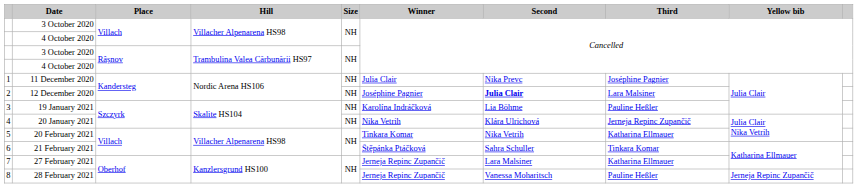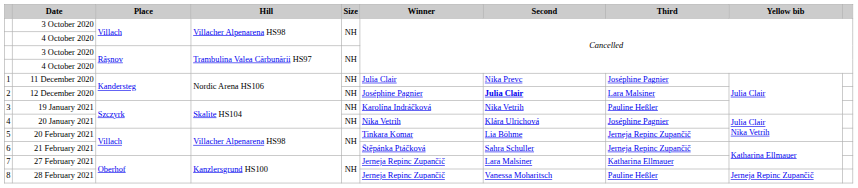19 January 2021 | Second: Lia Böhme -> Nika Vetrih
20 January 2021 | Third: Jerneja Repinc Zupančič -> Joséphine Pagnier
20 February 2021 | Second: Nika Vetrih -> Lia Böhme
20 February 2021 | Third: Katharina Ellmauer -> Jerneja Repinc Zupančič
21 February 2021 | Third: Tinkara Komar -> Jerneja Repinc Zupančič
